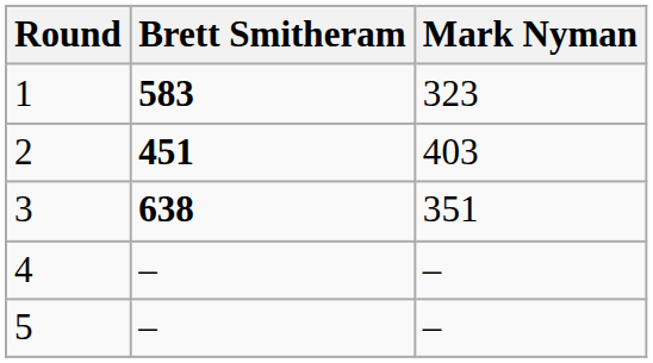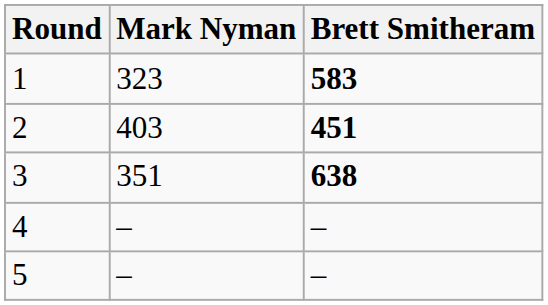columns swapped: Brett Smitheram <-> Mark Nyman
